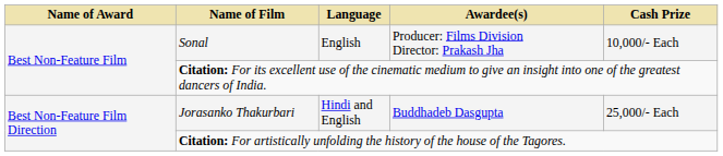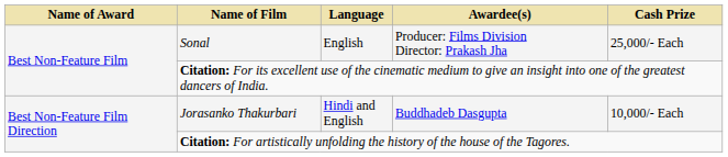Sonal | Cash Prize: 10,000/- Each -> 25,000/- Each
Jorasanko Thakurbari | Cash Prize: 25,000/- Each -> 10,000/- Each
